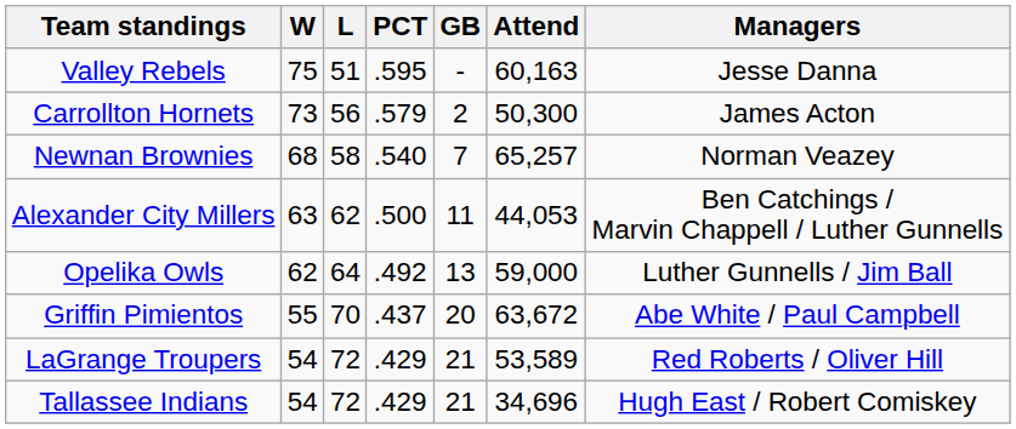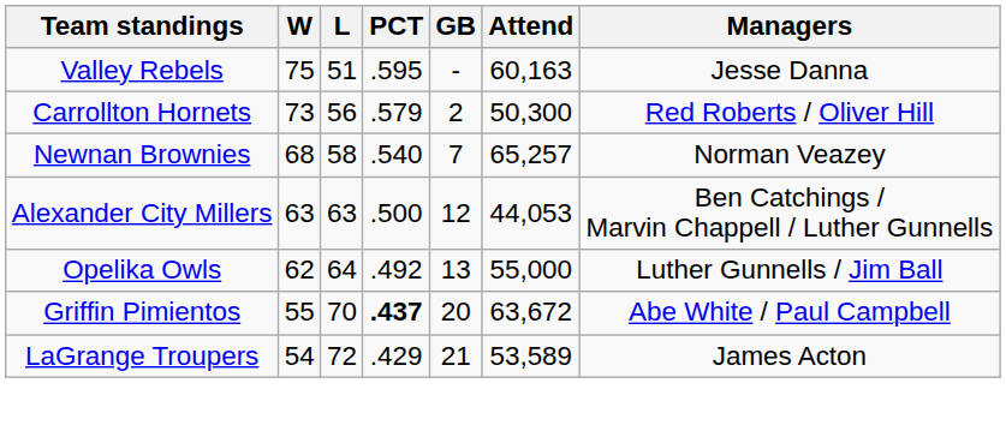Carrollton Hornets | Managers: James Acton -> Red Roberts / Oliver Hill
Alexander City Millers | L: 62 -> 63
Alexander City Millers | GB: 11 -> 12
Opelika Owls | Attend: 59,000 -> 55,000
Griffin Pimientos | PCT: normal -> bold
LaGrange Troupers | Managers: Red Roberts / Oliver Hill -> James Acton
- row: Tallassee Indians | 54 | 72 | .429 | 21 | 34,696 | Hugh East / Robert Comiskey
